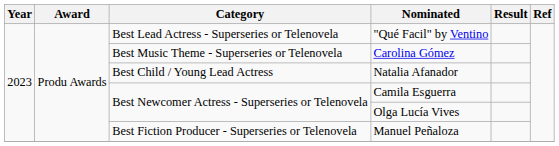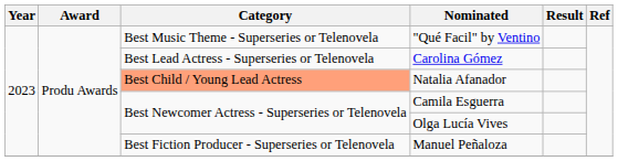"Qué Facil" by Ventino | Category: Best Lead Actress - Superseries or Telenovela -> Best Music Theme - Superseries or Telenovela
Carolina Gómez | Category: Best Music Theme - Superseries or Telenovela -> Best Lead Actress - Superseries or Telenovela
Natalia Afanador | Category: no background -> lightsalmon background
